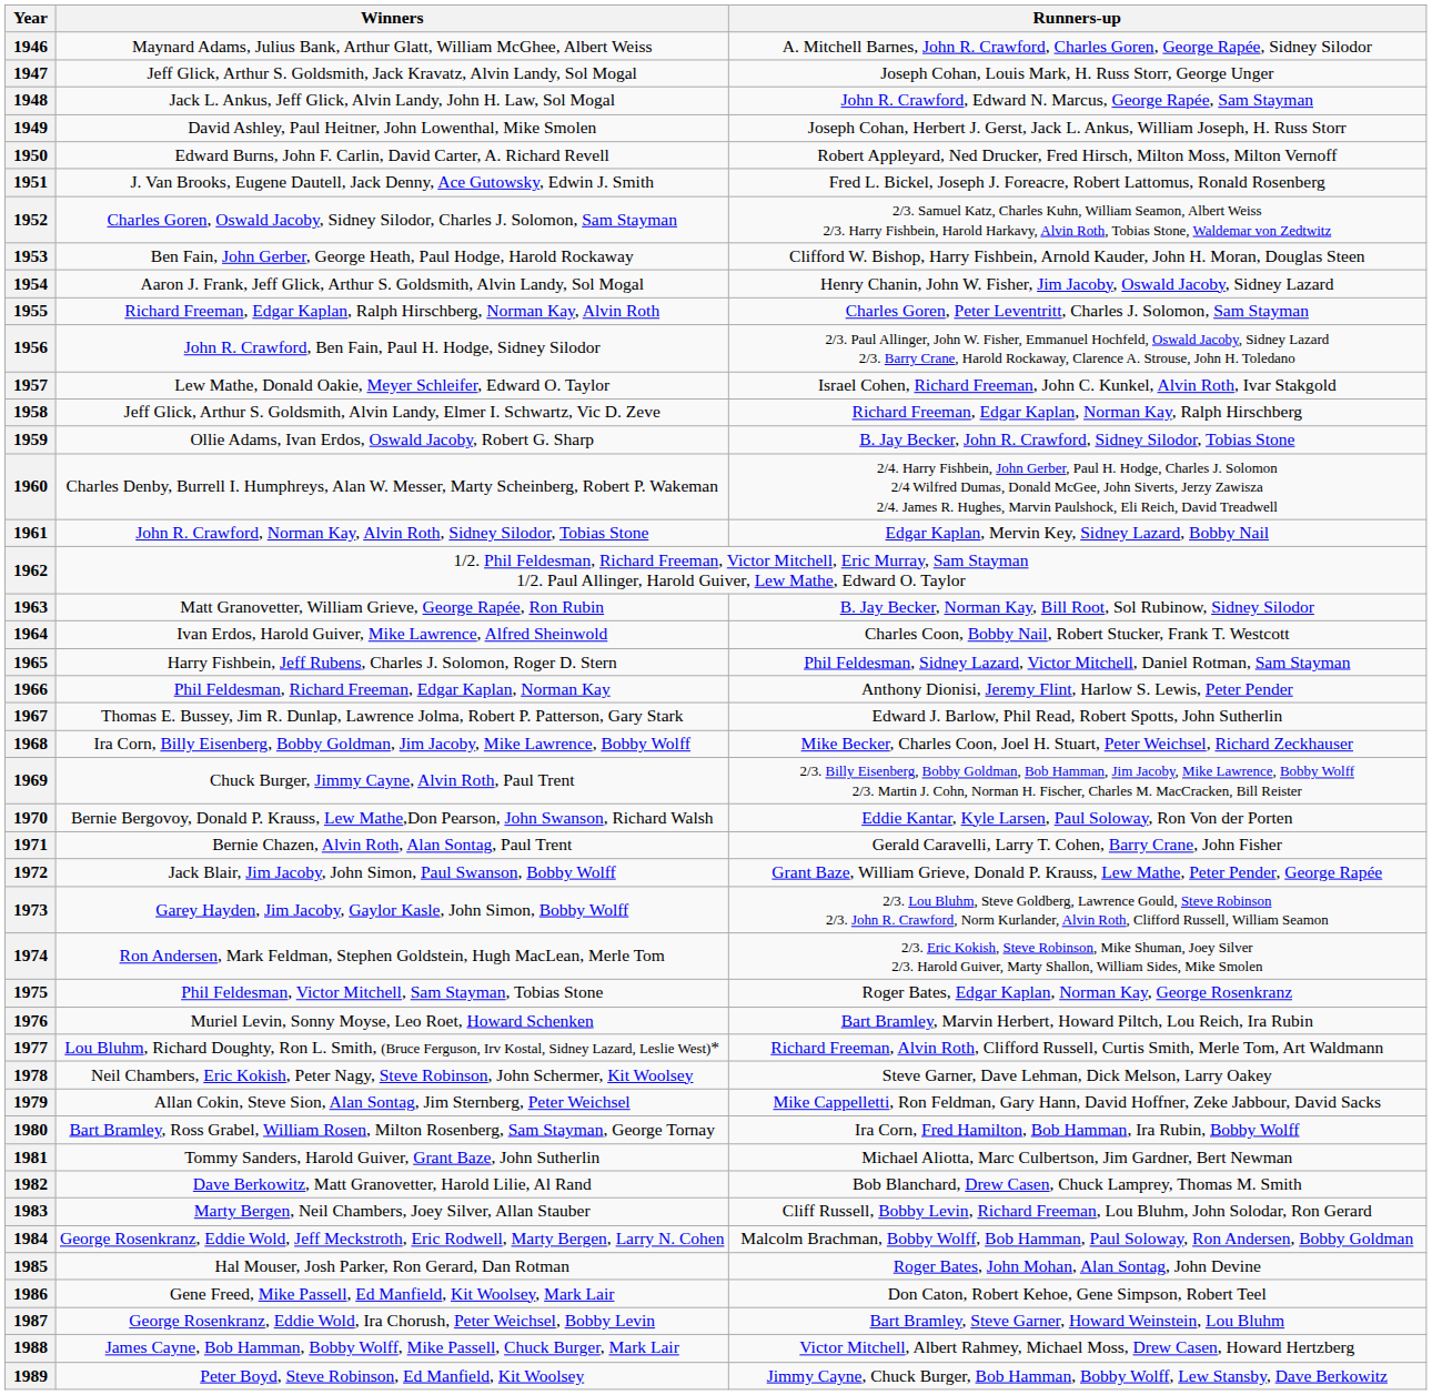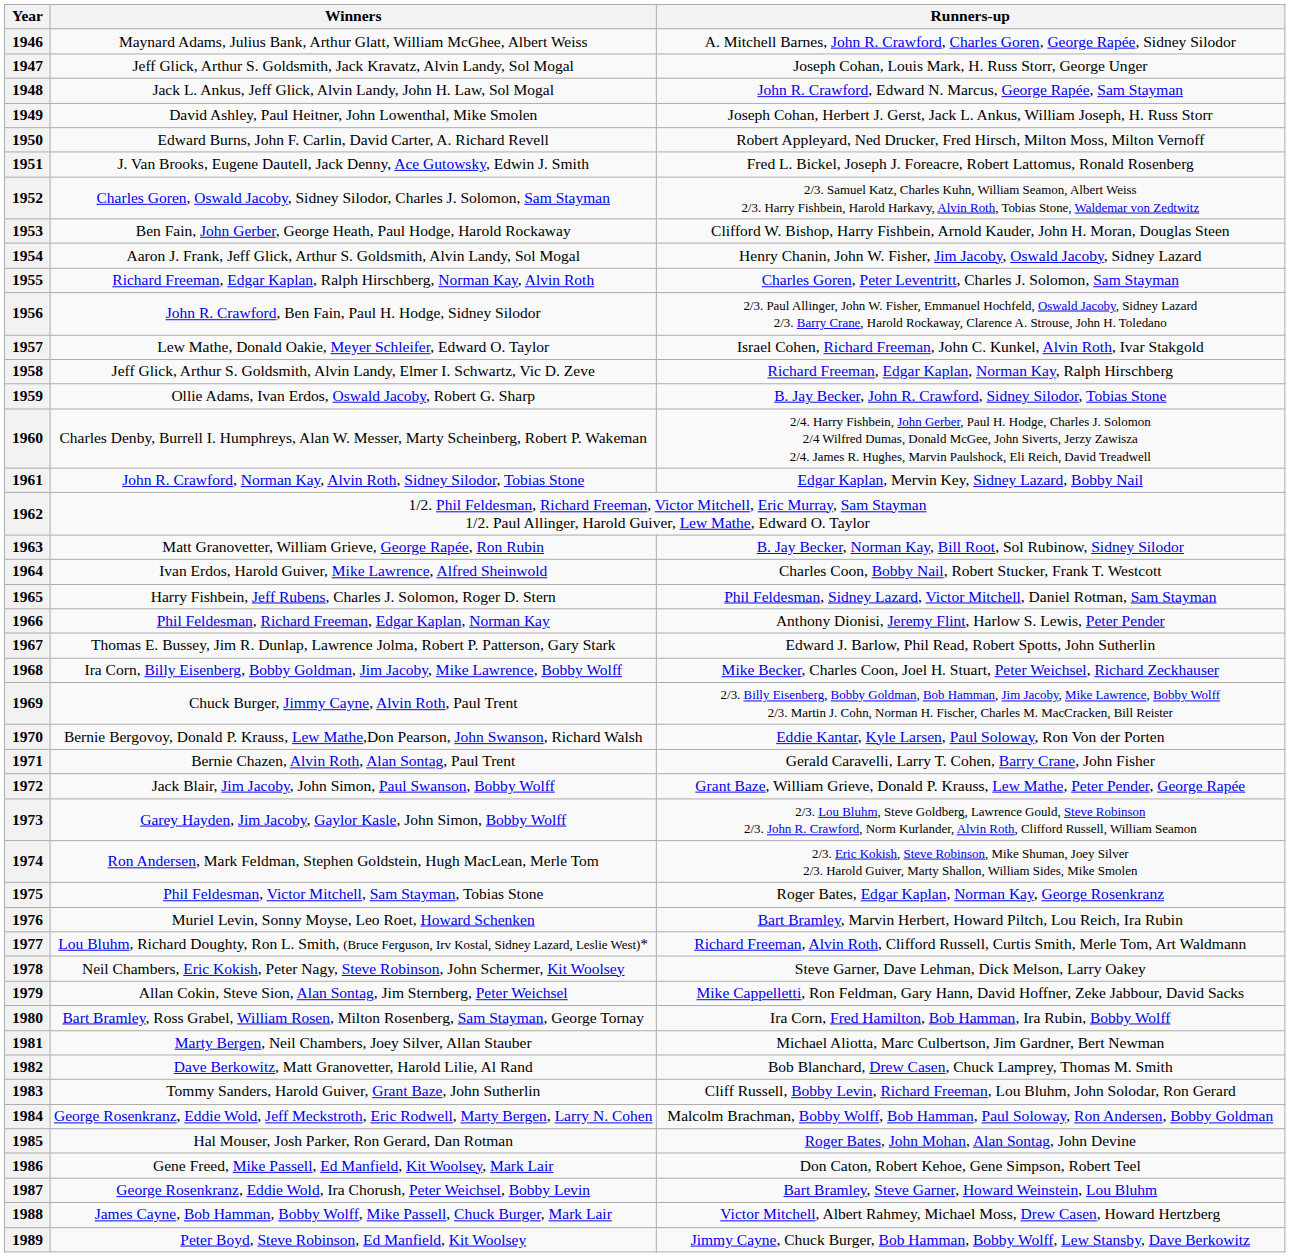1981 | Winners: Tommy Sanders, Harold Guiver, Grant Baze, John Sutherlin -> Marty Bergen, Neil Chambers, Joey Silver, Allan Stauber
1983 | Winners: Marty Bergen, Neil Chambers, Joey Silver, Allan Stauber -> Tommy Sanders, Harold Guiver, Grant Baze, John Sutherlin
